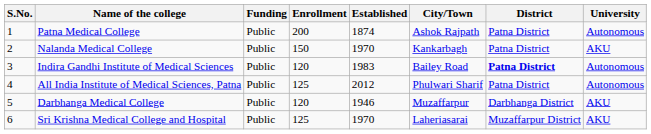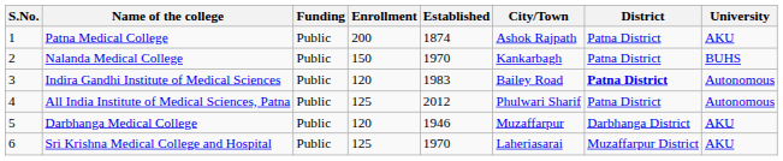Patna Medical College | University: Autonomous -> AKU
Nalanda Medical College | University: AKU -> BUHS
